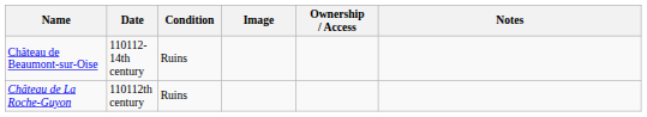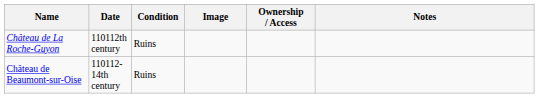rows swapped: Château de Beaumont-sur-Oise <-> Château de La Roche-Guyon
